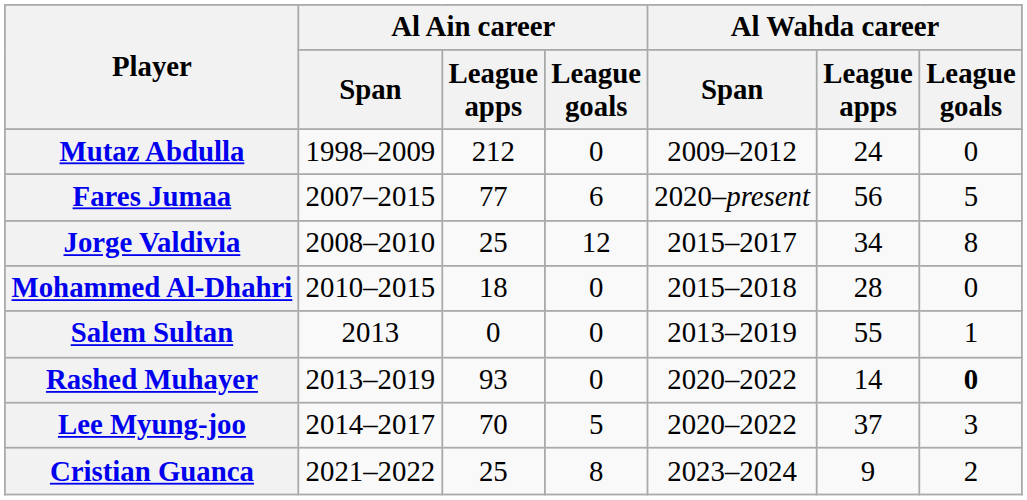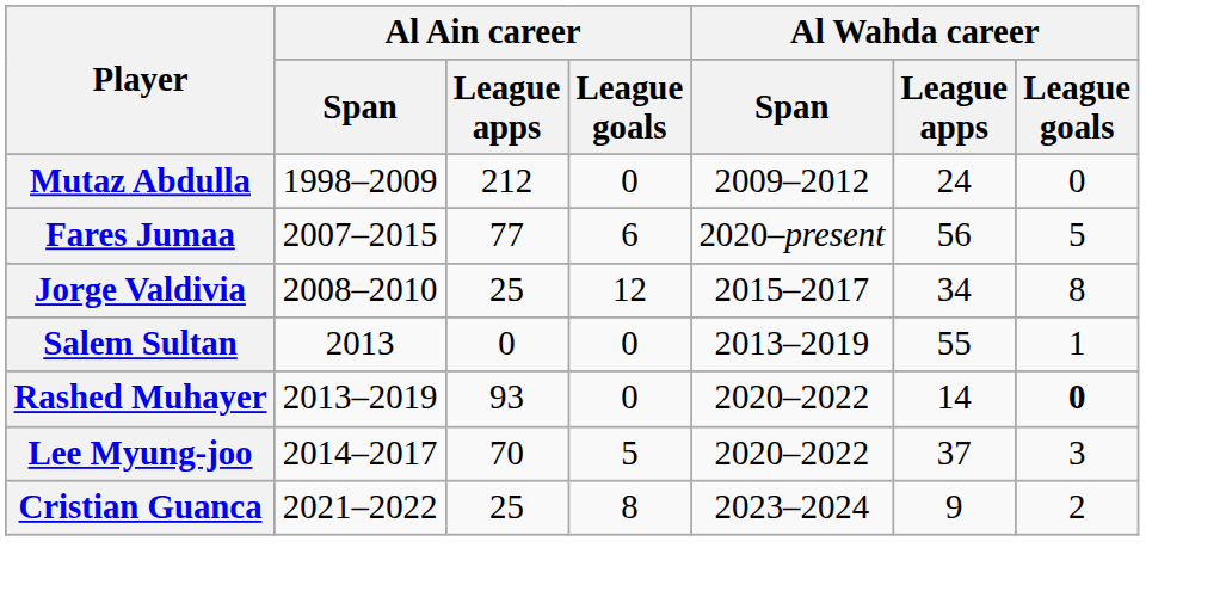- row: Mohammed Al-Dhahri | 2010–2015 | 18 | 0 | 2015–2018 | 28 | 0
